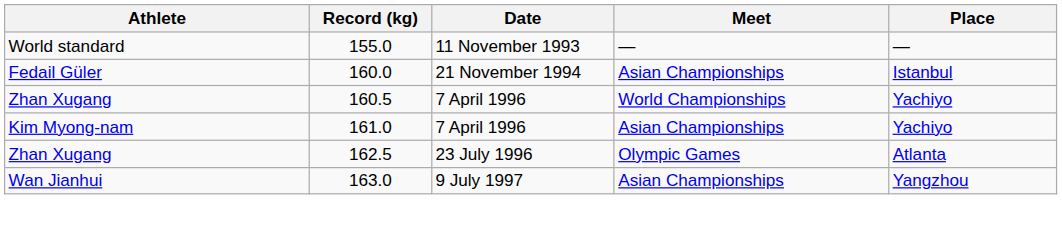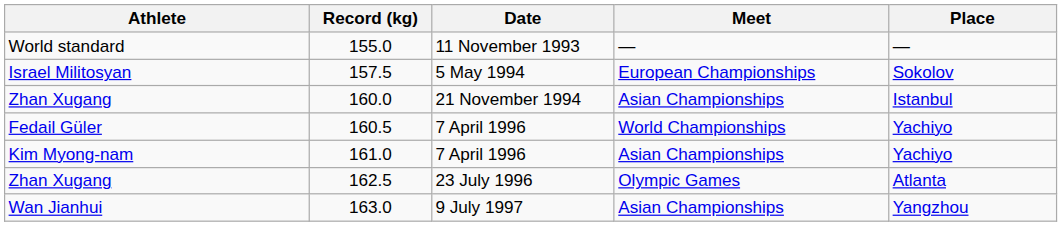+ row: Israel Militosyan | 157.5 | 5 May 1994 | European Championships | Sokolov
160.0 | Athlete: Fedail Güler -> Zhan Xugang
160.5 | Athlete: Zhan Xugang -> Fedail Güler
